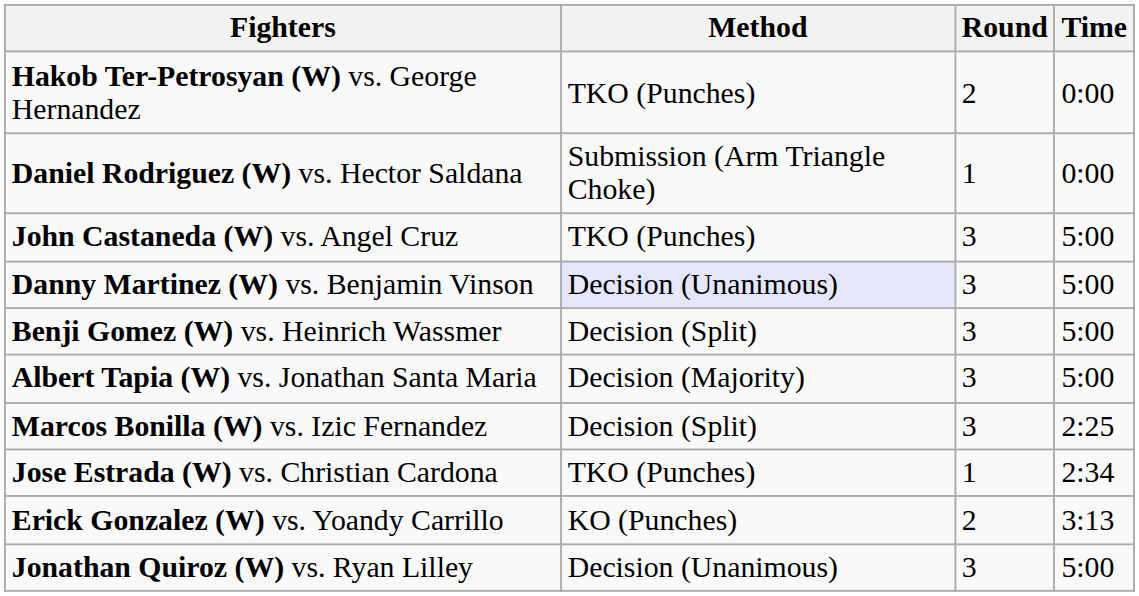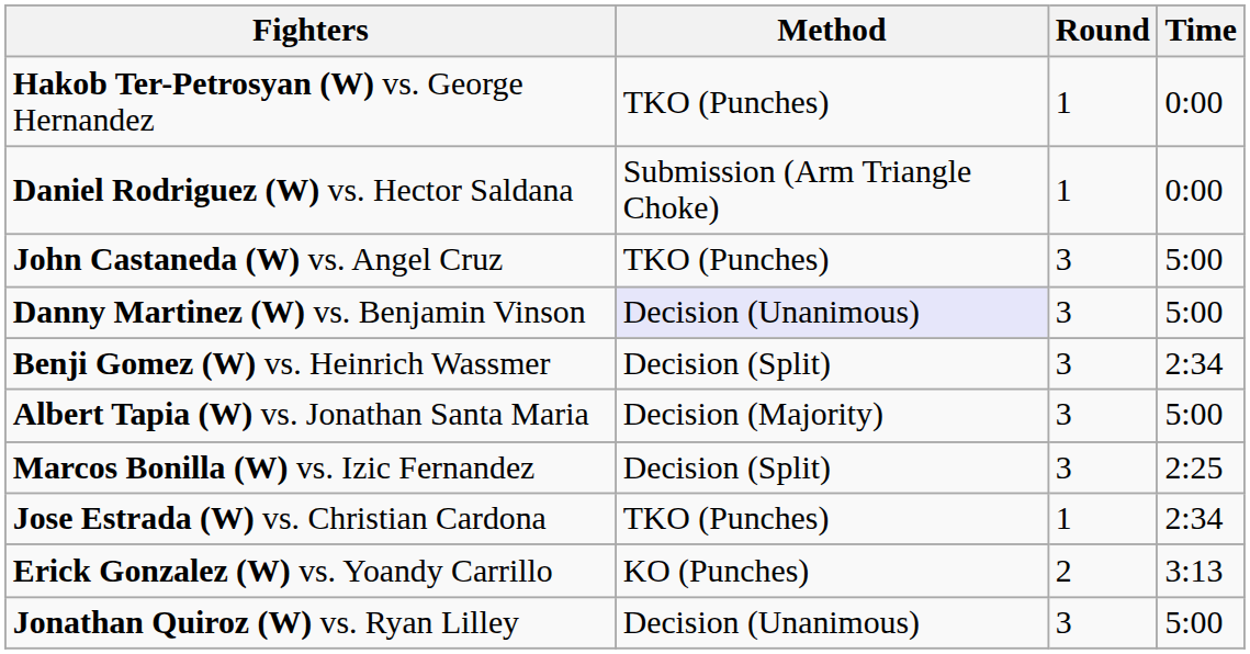Hakob Ter-Petrosyan (W) vs. George Hernandez | Round: 2 -> 1
Benji Gomez (W) vs. Heinrich Wassmer | Time: 5:00 -> 2:34
